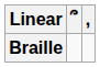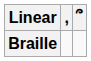columns swapped: , <-> ՞
